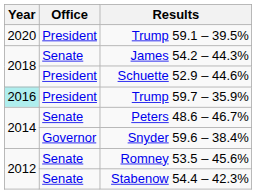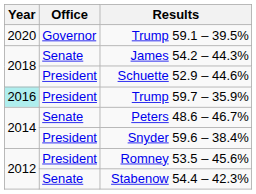Trump 59.1 – 39.5% | Office: President -> Governor
Snyder 59.6 – 38.4% | Office: Governor -> President
Romney 53.5 – 45.6% | Office: Senate -> President
